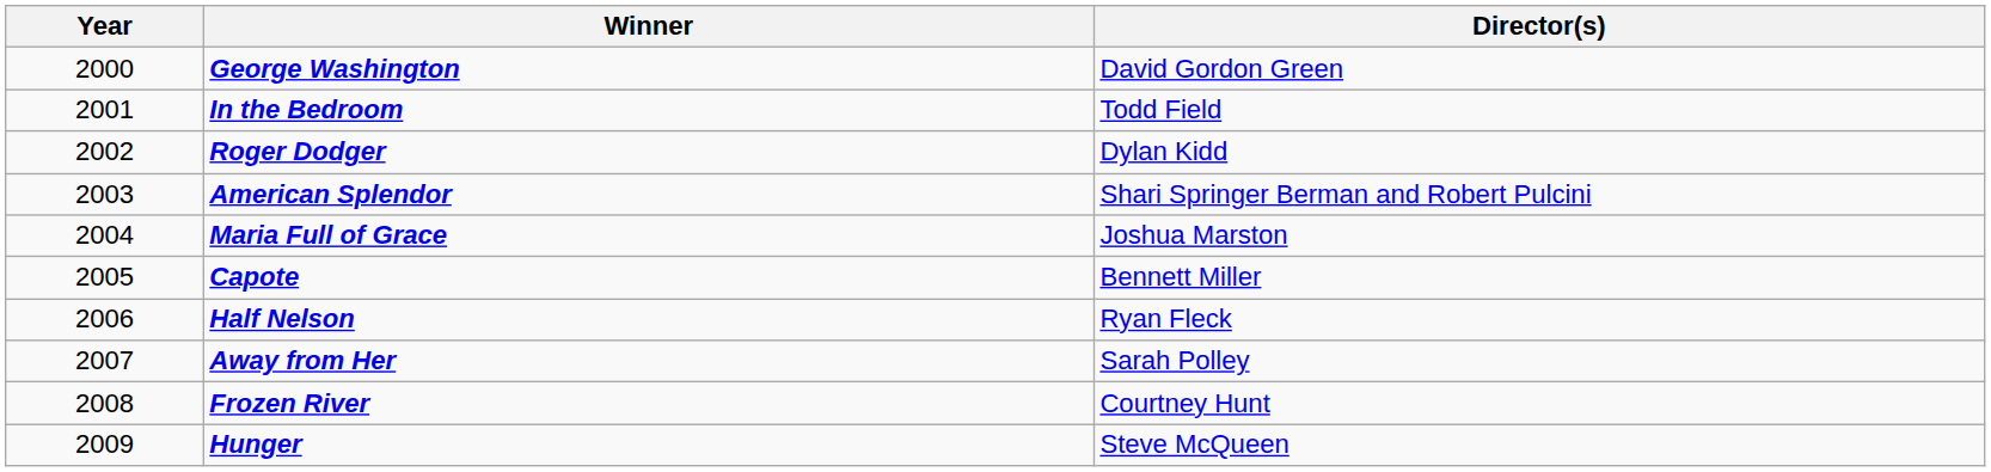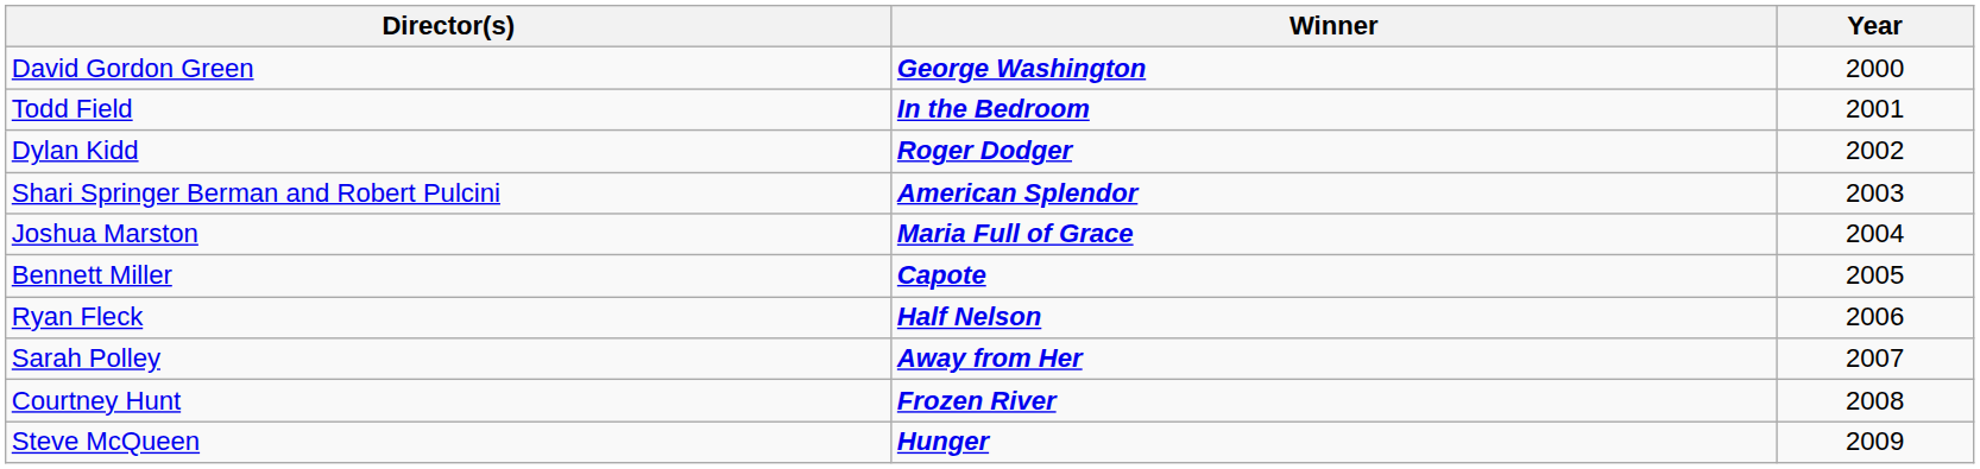columns swapped: Year <-> Director(s)
